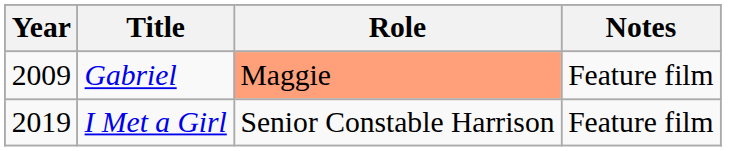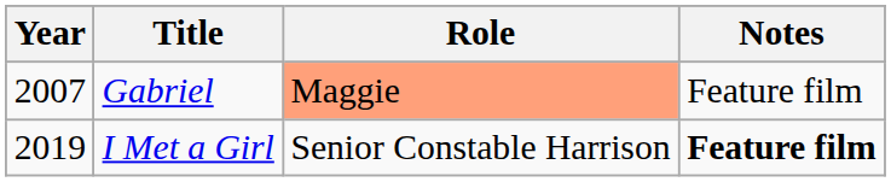Gabriel | Year: 2009 -> 2007
I Met a Girl | Notes: normal -> bold
